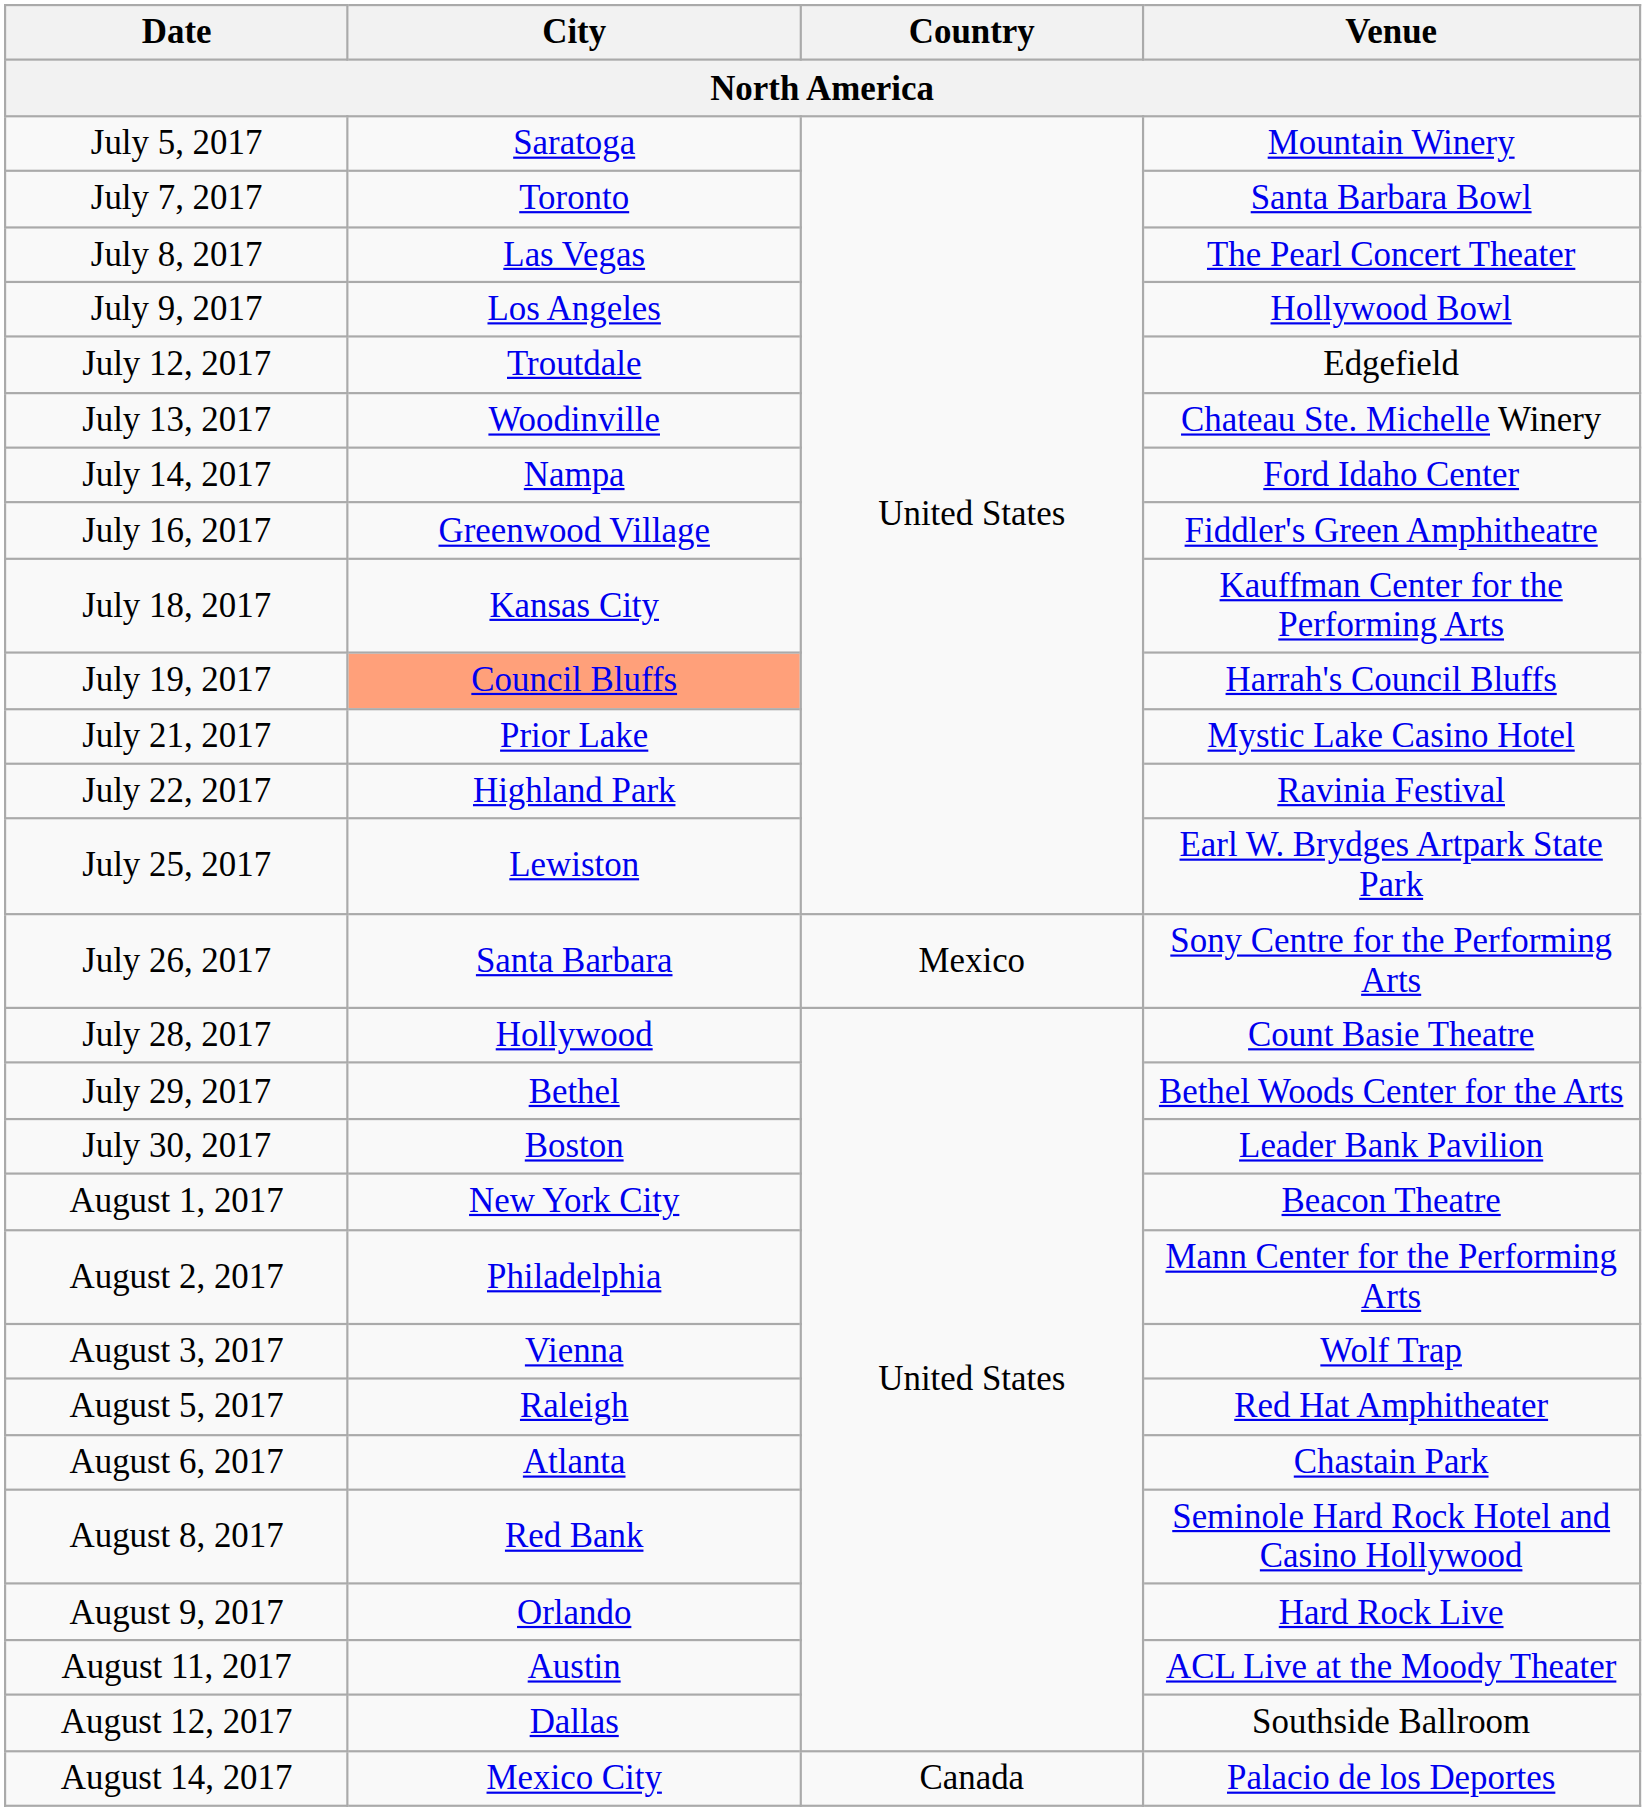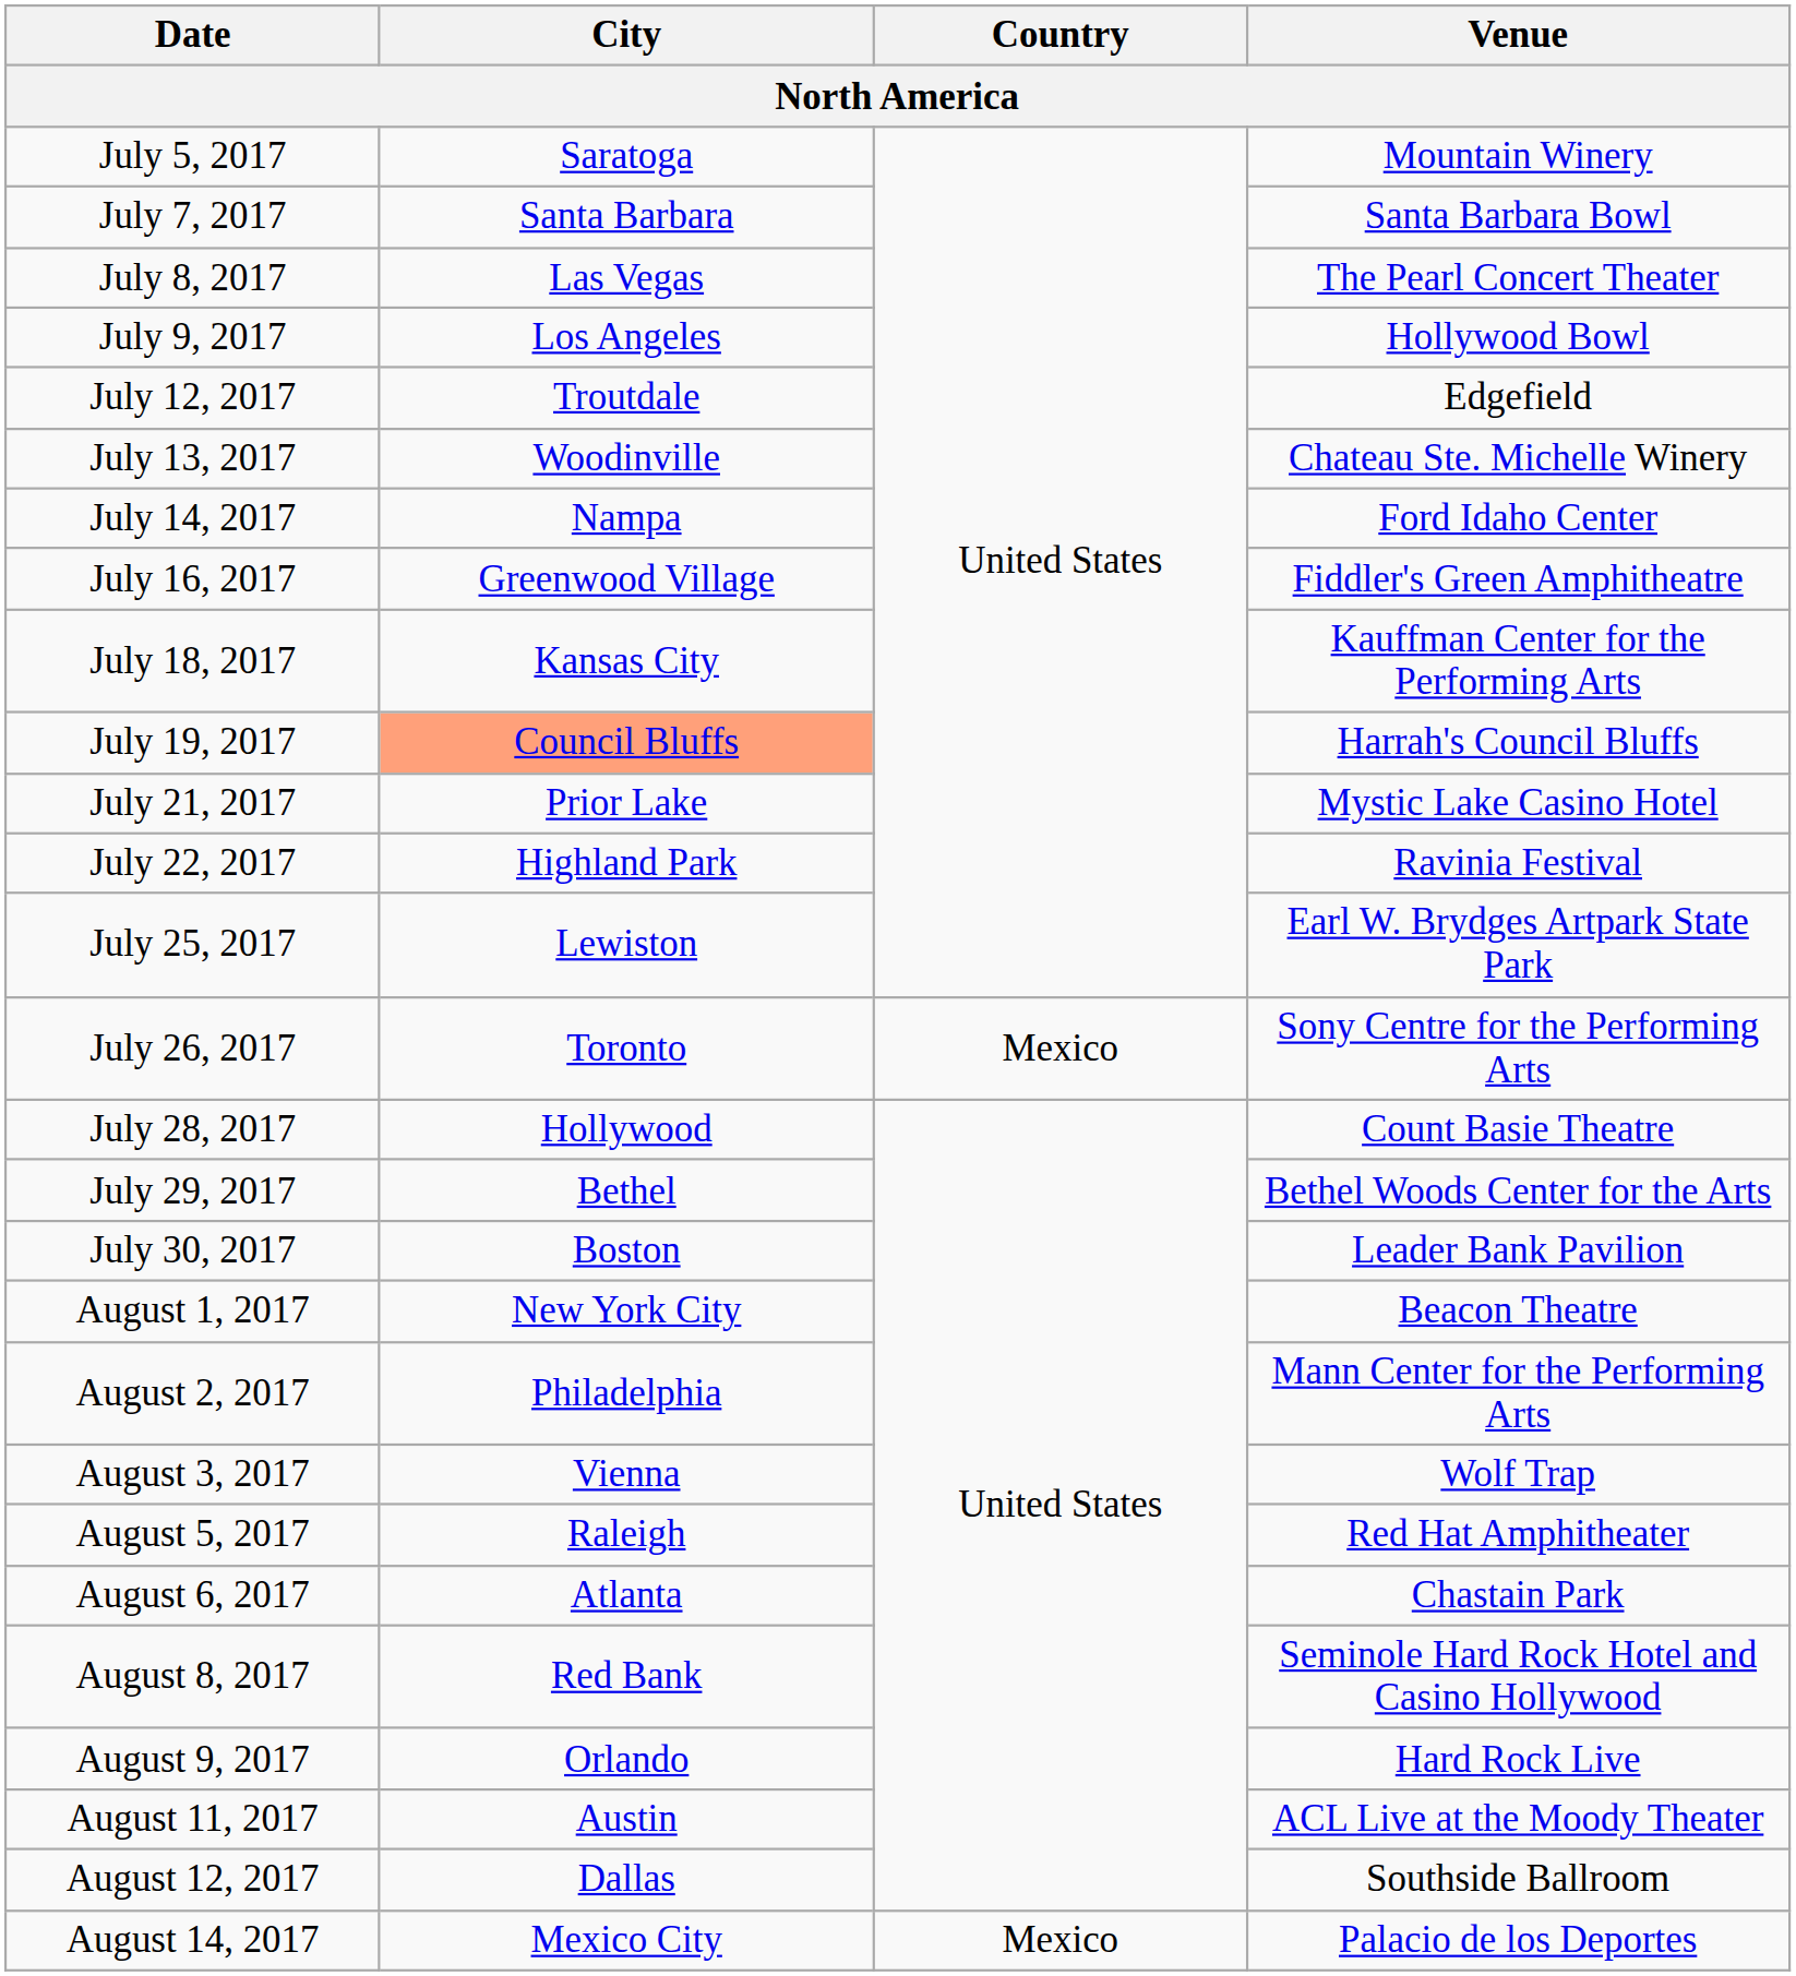July 7, 2017 | City: Toronto -> Santa Barbara
July 26, 2017 | City: Santa Barbara -> Toronto
August 14, 2017 | Country: Canada -> Mexico
